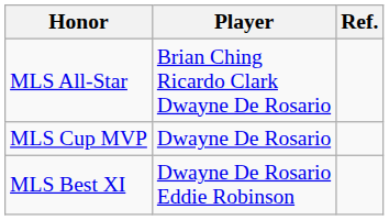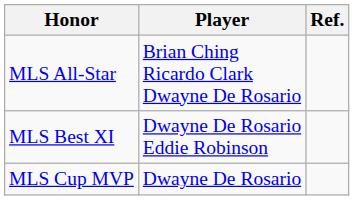rows swapped: MLS Best XI <-> MLS Cup MVP
